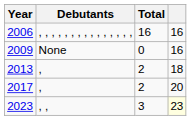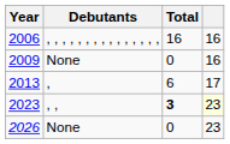2013 | Total: 2 -> 6
2013 | column 4: 18 -> 17
- row: 2017 | , | 2 | 20
2023 | Total: normal -> bold
+ row: 2026 | None | 0 | 23
